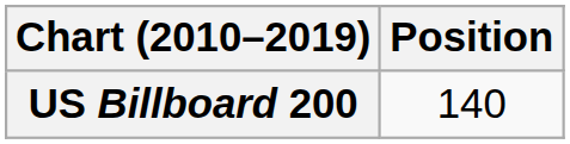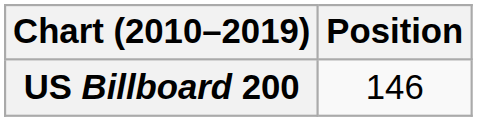US Billboard 200 | Position: 140 -> 146
